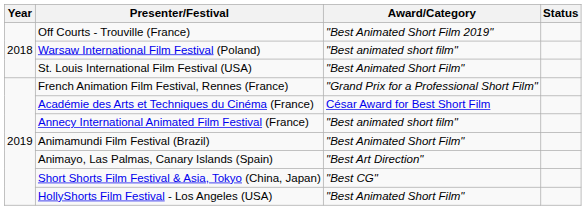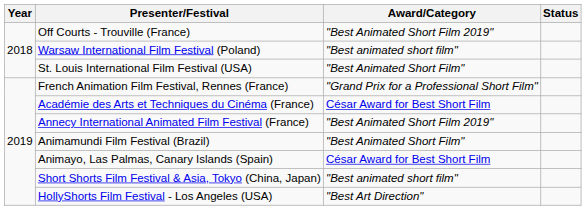Annecy International Animated Film Festival (France) | Award/Category: "Best animated short film" -> "Best Animated Short Film 2019"
Animayo, Las Palmas, Canary Islands (Spain) | Award/Category: "Best Art Direction" -> César Award for Best Short Film
Short Shorts Film Festival & Asia, Tokyo (China, Japan) | Award/Category: "Best CG" -> "Best animated short film"
HollyShorts Film Festival - Los Angeles (USA) | Award/Category: "Best Animated Short Film" -> "Best Art Direction"
